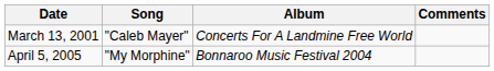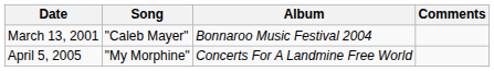March 13, 2001 | Album: Concerts For A Landmine Free World -> Bonnaroo Music Festival 2004
April 5, 2005 | Album: Bonnaroo Music Festival 2004 -> Concerts For A Landmine Free World
